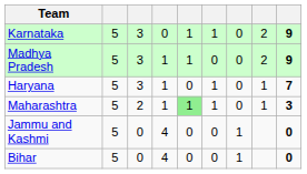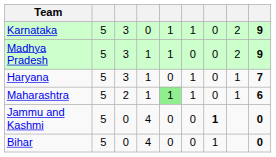Maharashtra | column 9: 3 -> 6
Jammu and Kashmi | column 7: normal -> bold
